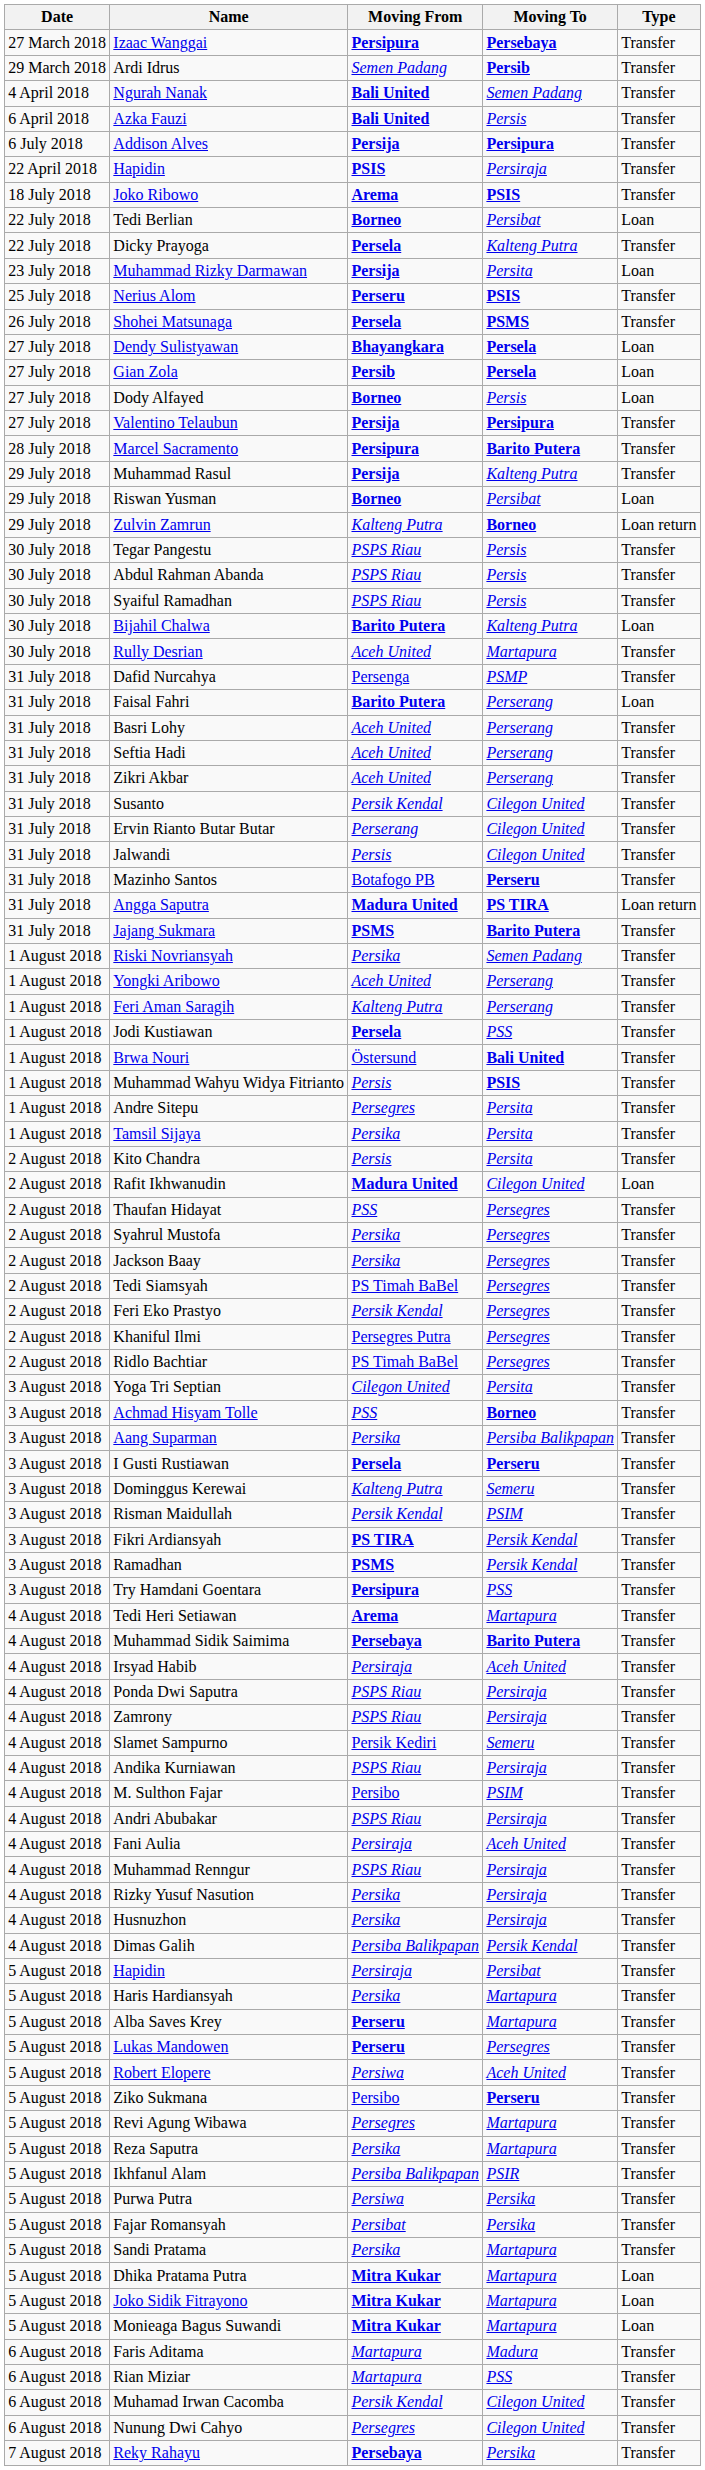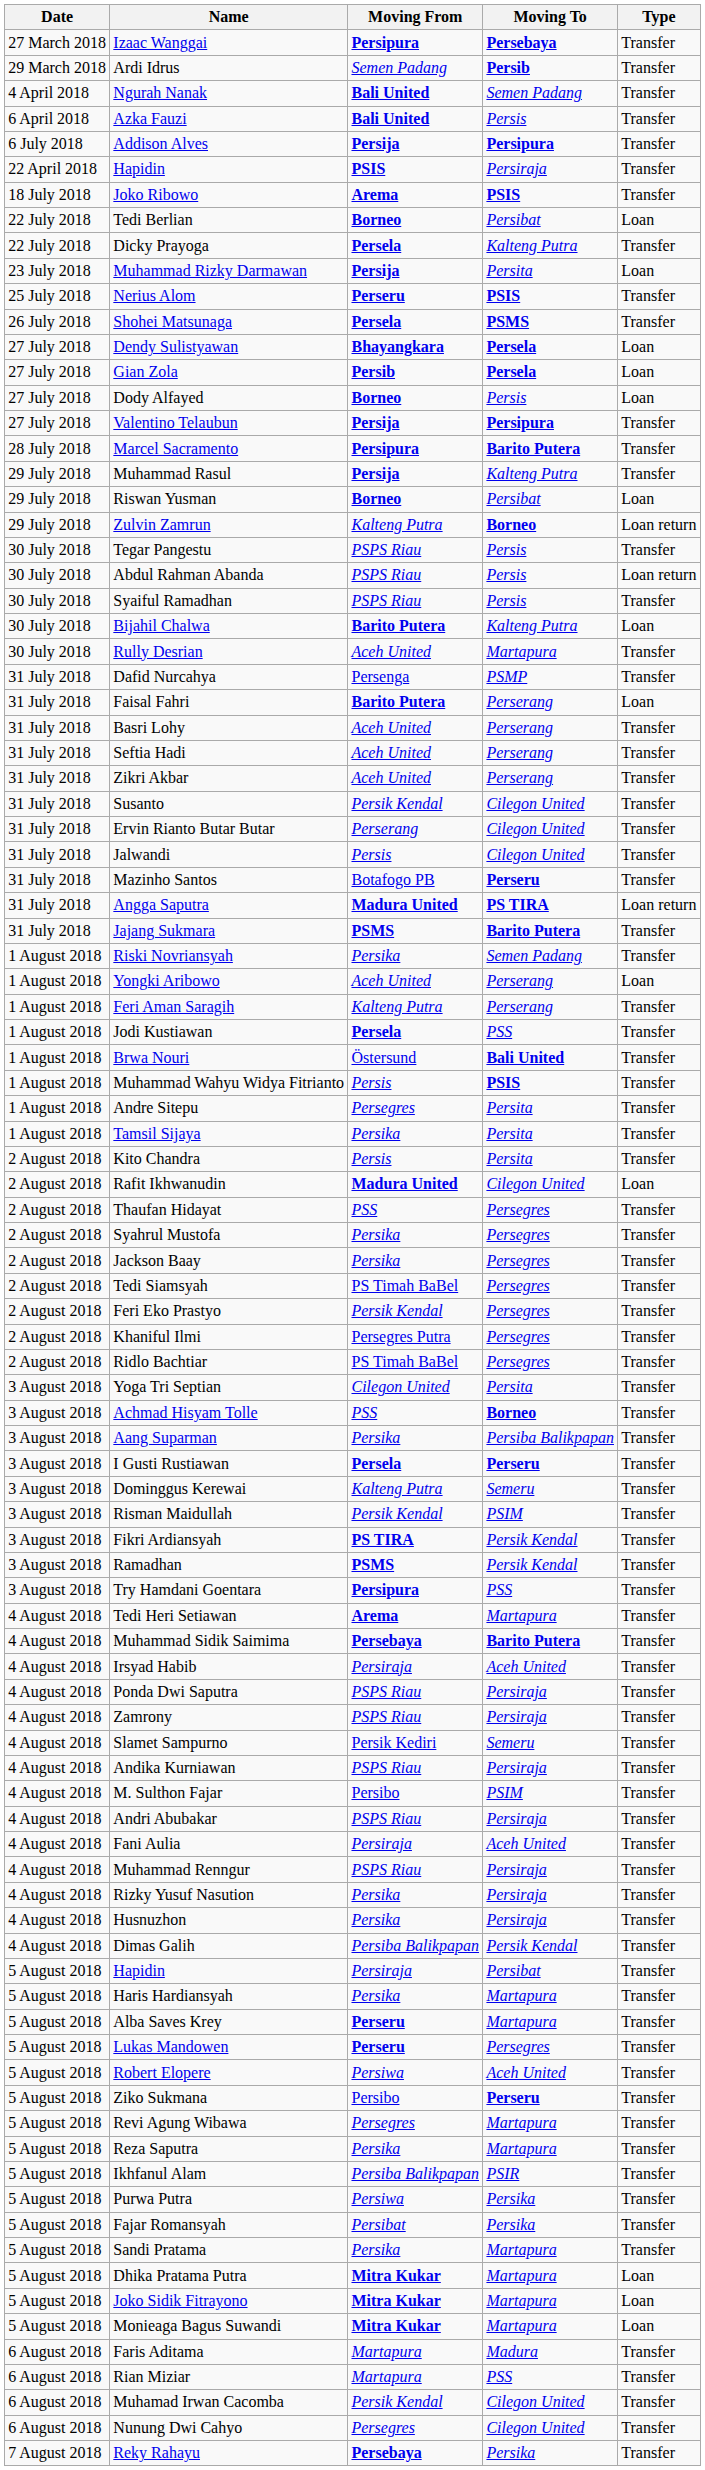Abdul Rahman Abanda | Type: Transfer -> Loan return
Yongki Aribowo | Type: Transfer -> Loan
